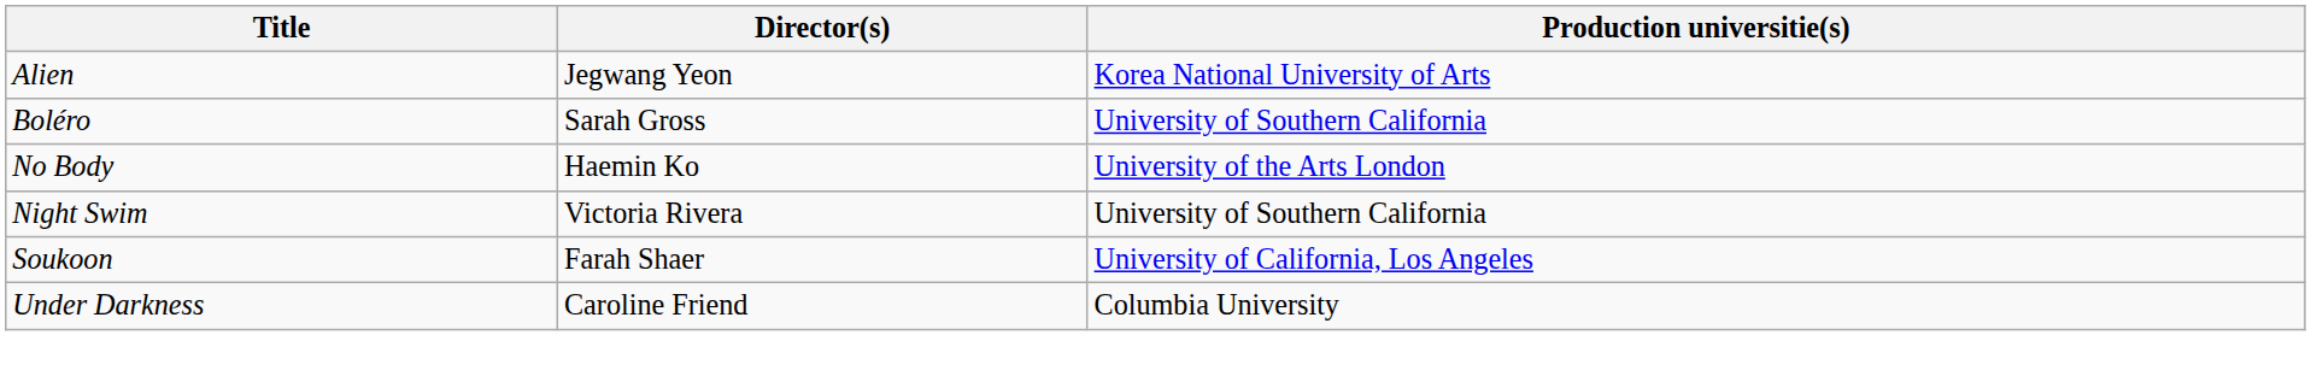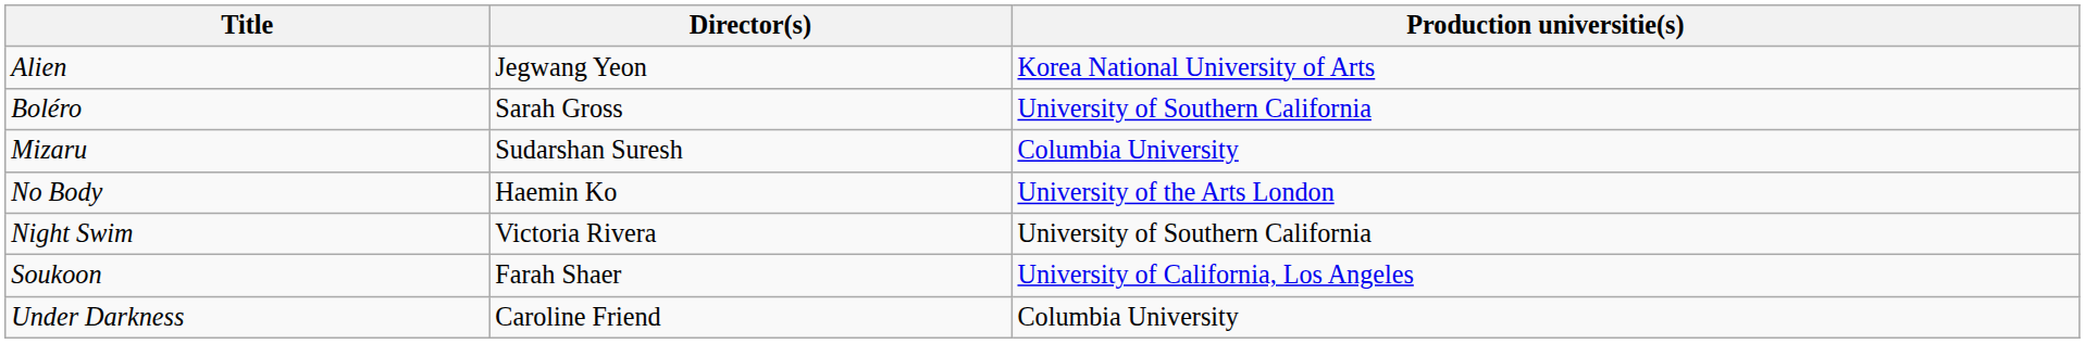+ row: Mizaru | Sudarshan Suresh | Columbia University
